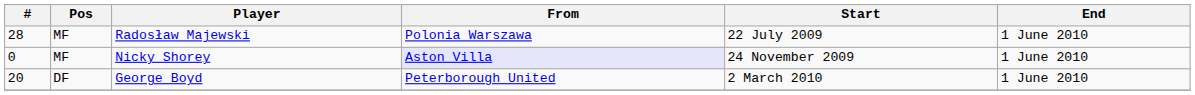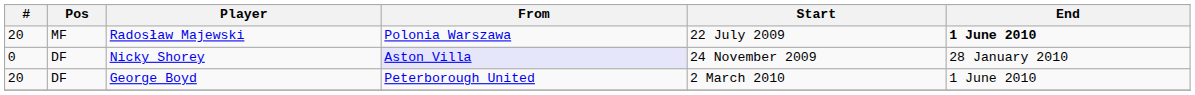Radosław Majewski | #: 28 -> 20
Radosław Majewski | End: normal -> bold
Nicky Shorey | Pos: MF -> DF
Nicky Shorey | End: 1 June 2010 -> 28 January 2010
